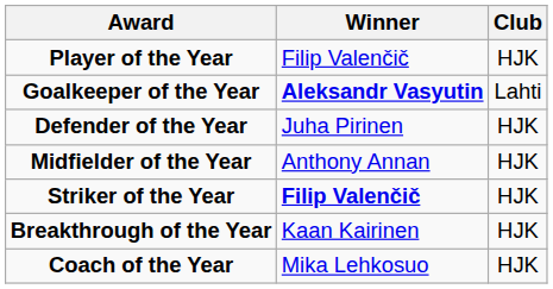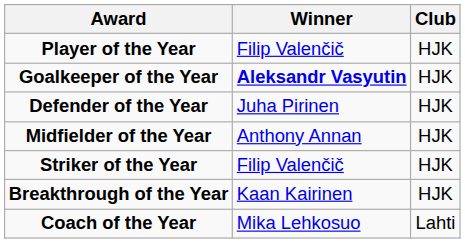Goalkeeper of the Year | Club: Lahti -> HJK
Striker of the Year | Winner: bold -> normal
Coach of the Year | Club: HJK -> Lahti
